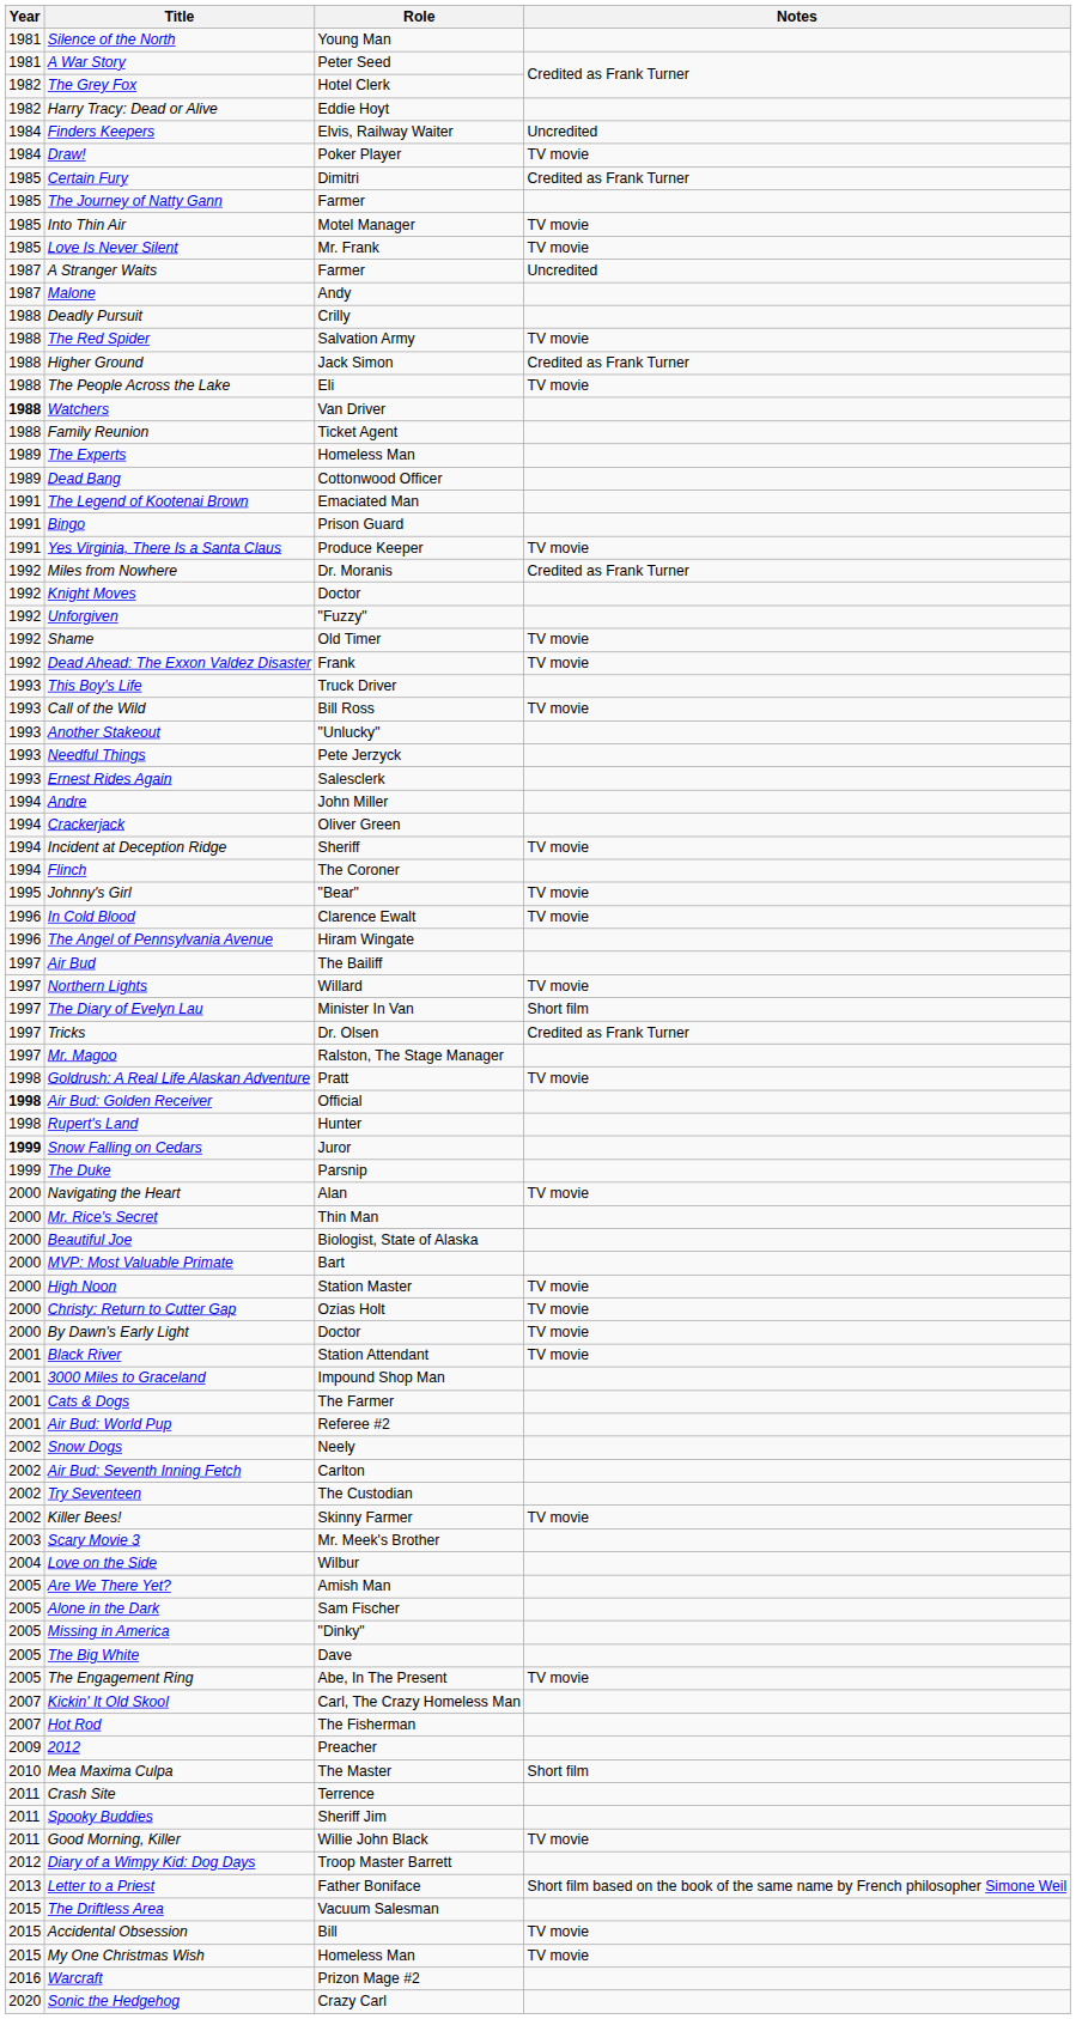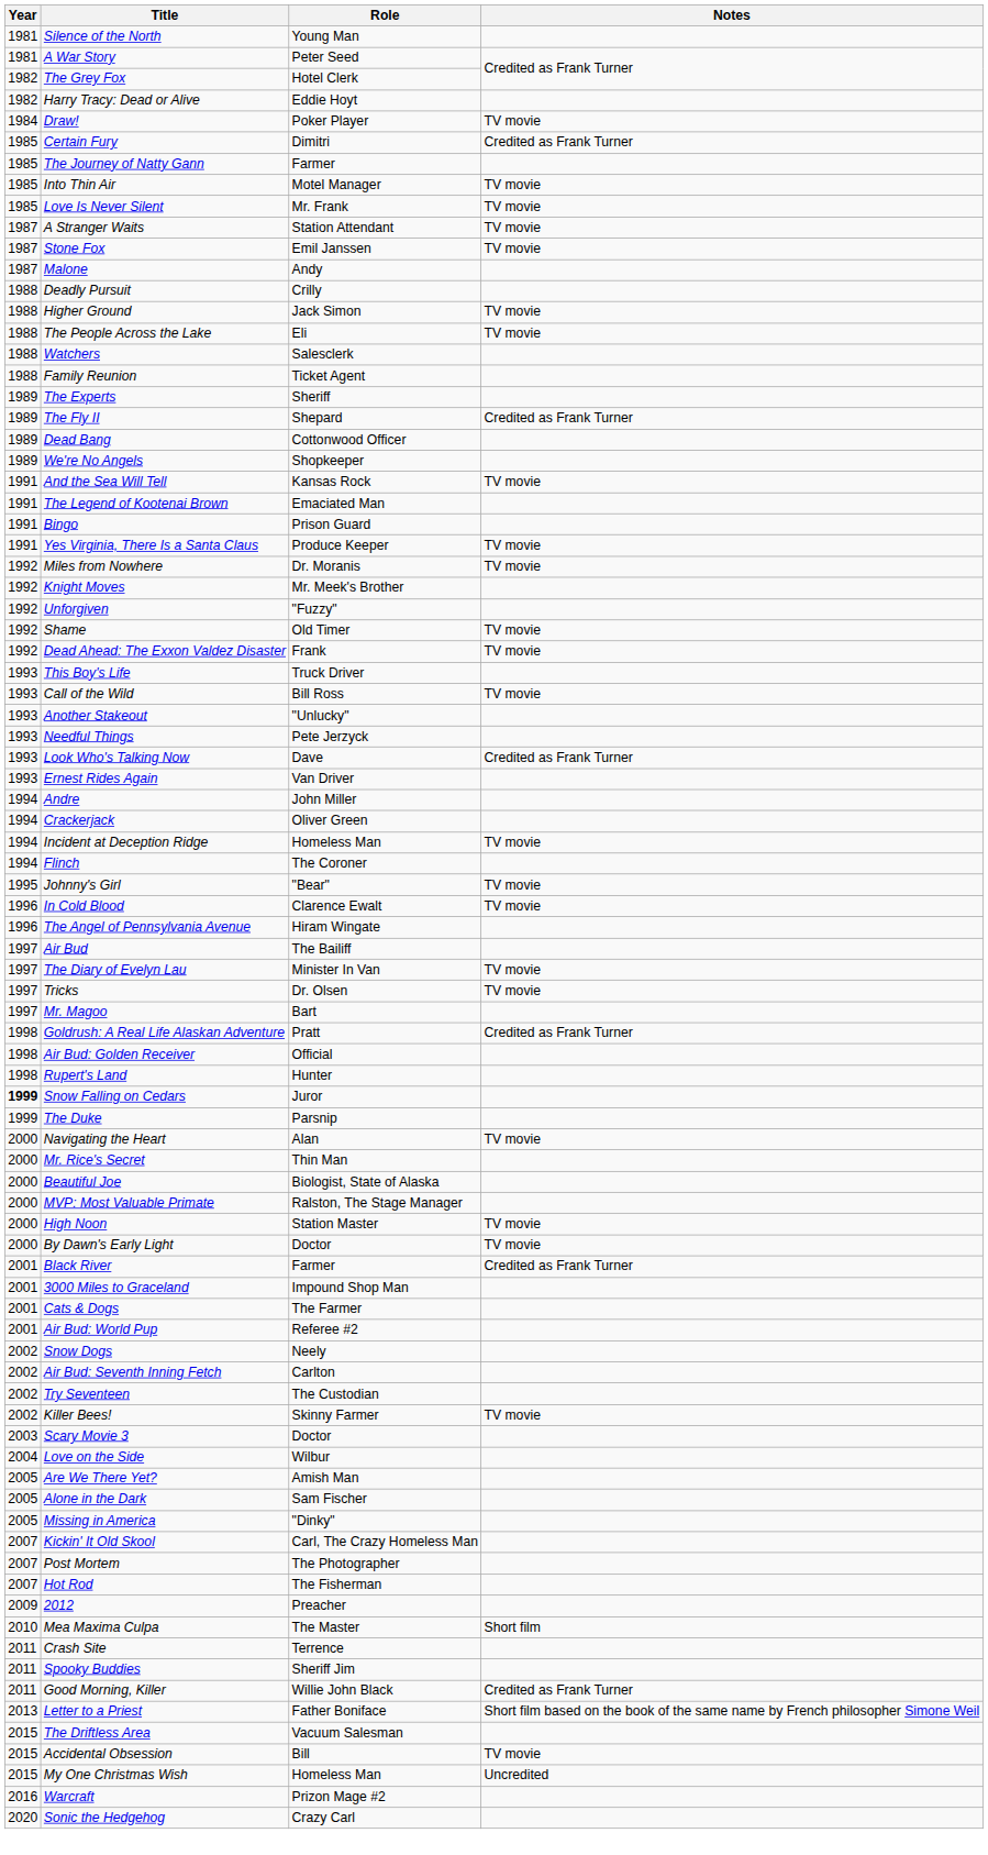- row: 1984 | Finders Keepers | Elvis, Railway Waiter | Uncredited
A Stranger Waits | Role: Farmer -> Station Attendant
A Stranger Waits | Notes: Uncredited -> TV movie
+ row: 1987 | Stone Fox | Emil Janssen | TV movie
- row: 1988 | The Red Spider | Salvation Army | TV movie
Higher Ground | Notes: Credited as Frank Turner -> TV movie
Watchers | Year: bold -> normal
Watchers | Role: Van Driver -> Salesclerk
The Experts | Role: Homeless Man -> Sheriff
+ row: 1989 | The Fly II | Shepard | Credited as Frank Turner
+ row: 1989 | We're No Angels | Shopkeeper
+ row: 1991 | And the Sea Will Tell | Kansas Rock | TV movie
Miles from Nowhere | Notes: Credited as Frank Turner -> TV movie
Knight Moves | Role: Doctor -> Mr. Meek's Brother
+ row: 1993 | Look Who's Talking Now | Dave | Credited as Frank Turner
Ernest Rides Again | Role: Salesclerk -> Van Driver
Incident at Deception Ridge | Role: Sheriff -> Homeless Man
- row: 1997 | Northern Lights | Willard | TV movie
The Diary of Evelyn Lau | Notes: Short film -> TV movie
Tricks | Notes: Credited as Frank Turner -> TV movie
Mr. Magoo | Role: Ralston, The Stage Manager -> Bart
Goldrush: A Real Life Alaskan Adventure | Notes: TV movie -> Credited as Frank Turner
Air Bud: Golden Receiver | Year: bold -> normal
MVP: Most Valuable Primate | Role: Bart -> Ralston, The Stage Manager
- row: 2000 | Christy: Return to Cutter Gap | Ozias Holt | TV movie
Black River | Role: Station Attendant -> Farmer
Black River | Notes: TV movie -> Credited as Frank Turner
Scary Movie 3 | Role: Mr. Meek's Brother -> Doctor
- row: 2005 | The Big White | Dave
- row: 2005 | The Engagement Ring | Abe, In The Present | TV movie
+ row: 2007 | Post Mortem | The Photographer
Good Morning, Killer | Notes: TV movie -> Credited as Frank Turner
- row: 2012 | Diary of a Wimpy Kid: Dog Days | Troop Master Barrett
My One Christmas Wish | Notes: TV movie -> Uncredited
